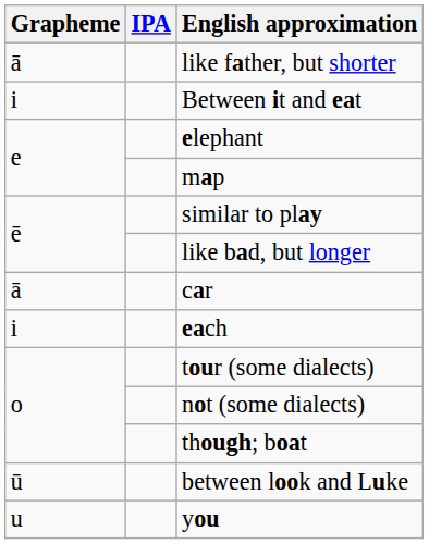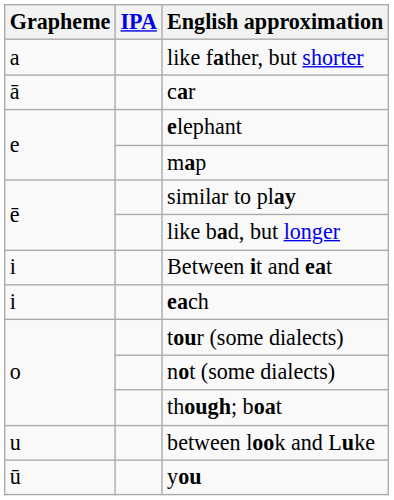like father, but shorter | Grapheme: ā -> a
rows swapped: car <-> Between it and eat
between look and Luke | Grapheme: ū -> u
you | Grapheme: u -> ū
